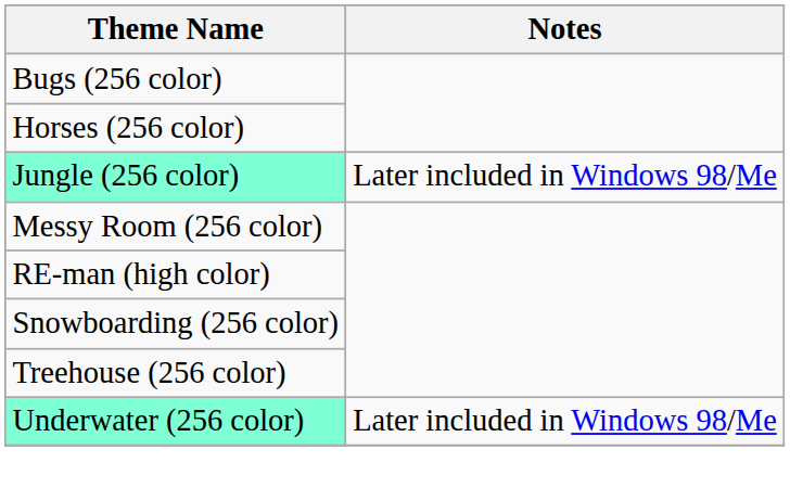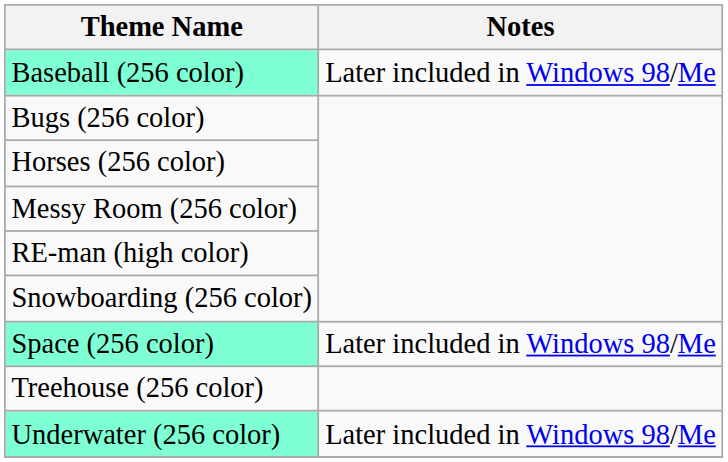+ row: Baseball (256 color) | Later included in Windows 98/Me
- row: Jungle (256 color) | Later included in Windows 98/Me
+ row: Space (256 color) | Later included in Windows 98/Me
